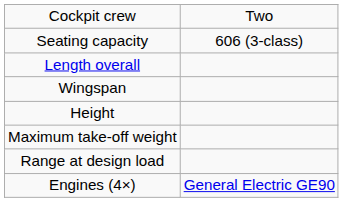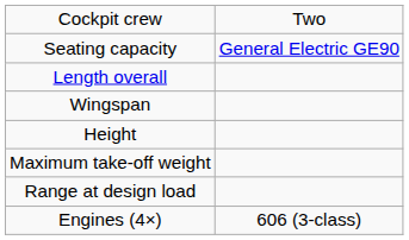Seating capacity | column 2: 606 (3-class) -> General Electric GE90
Engines (4×) | column 2: General Electric GE90 -> 606 (3-class)
